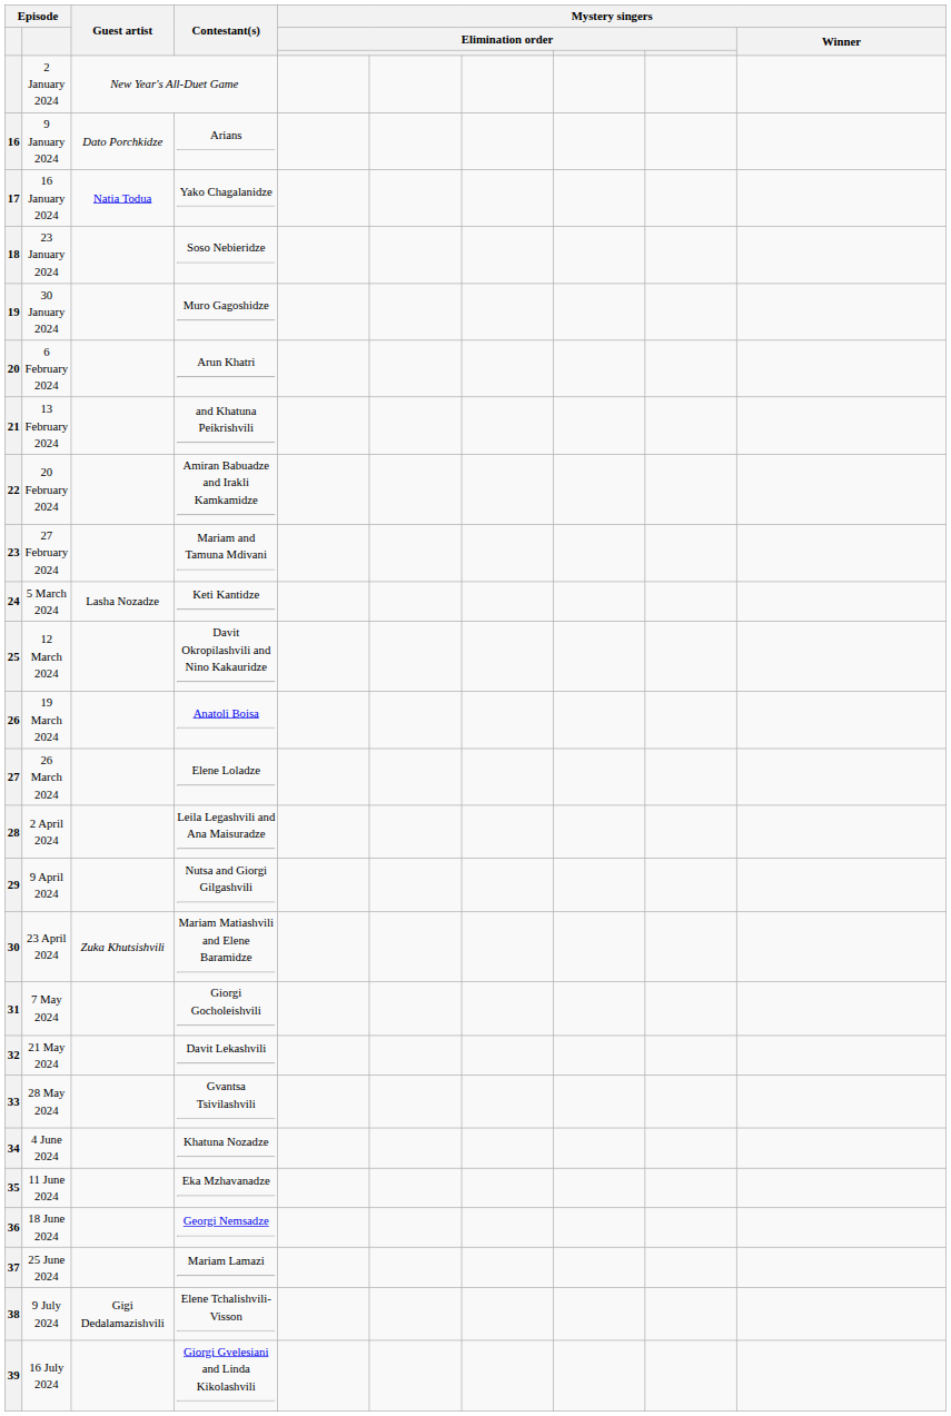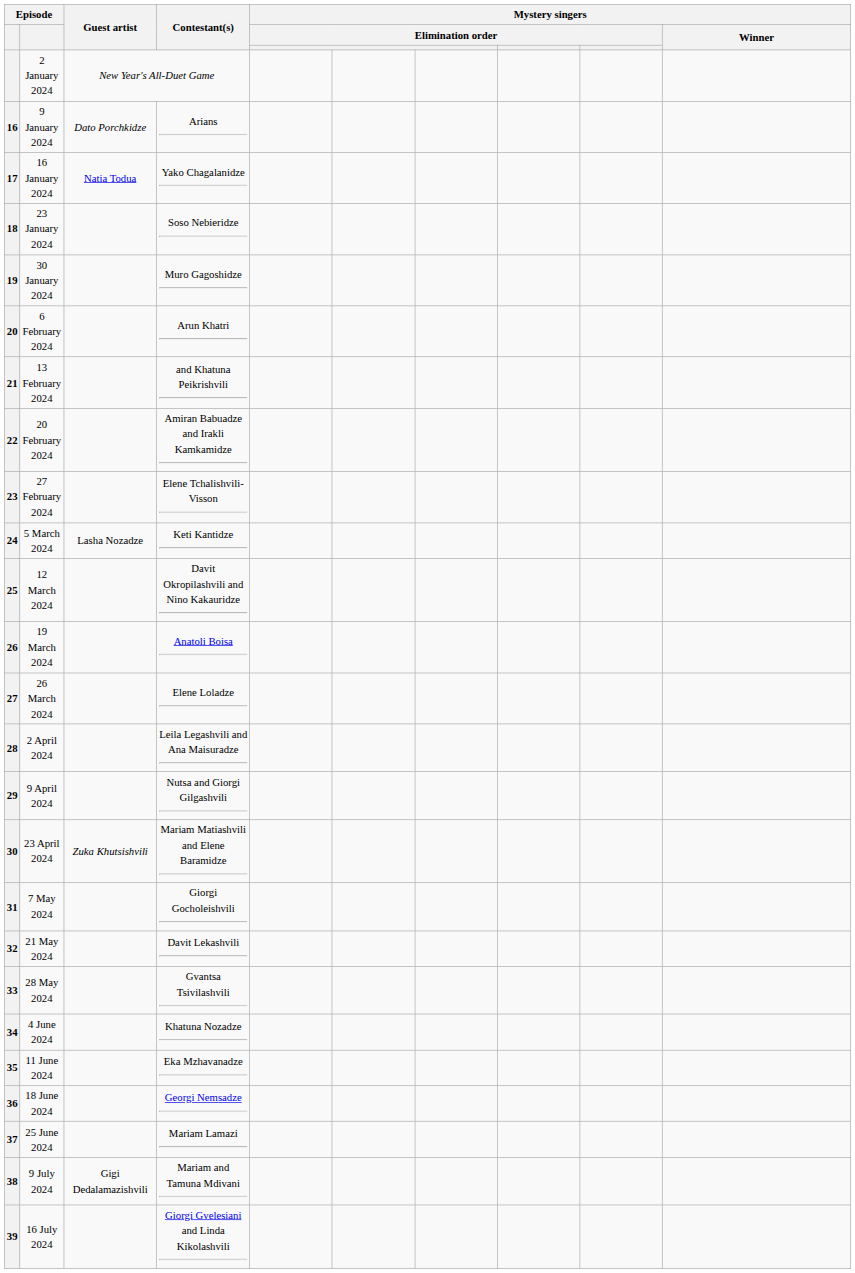27 February 2024 | Contestant(s): Mariam and Tamuna Mdivani -> Elene Tchalishvili-Visson
9 July 2024 | Contestant(s): Elene Tchalishvili-Visson -> Mariam and Tamuna Mdivani
